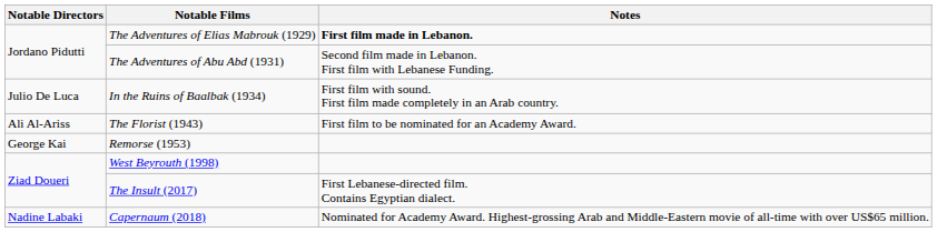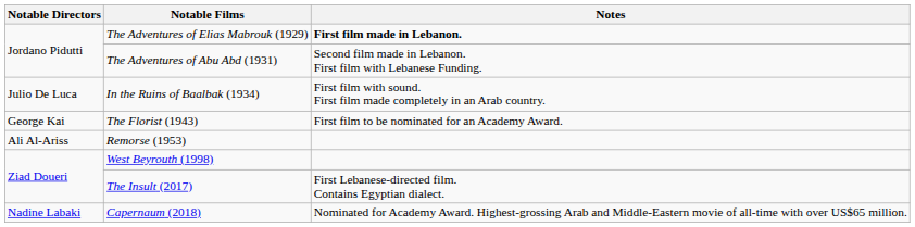The Florist (1943) | Notable Directors: Ali Al-Ariss -> George Kai
Remorse (1953) | Notable Directors: George Kai -> Ali Al-Ariss
